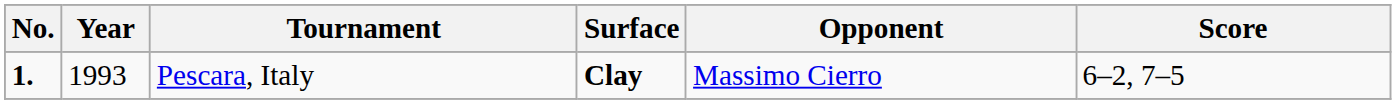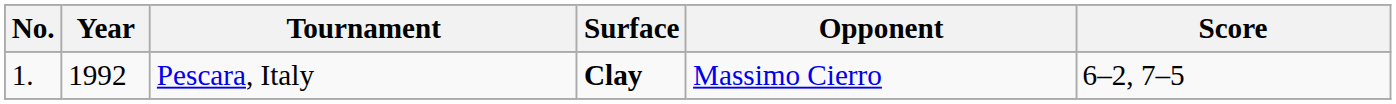Pescara, Italy | No.: bold -> normal
Pescara, Italy | Year: 1993 -> 1992
